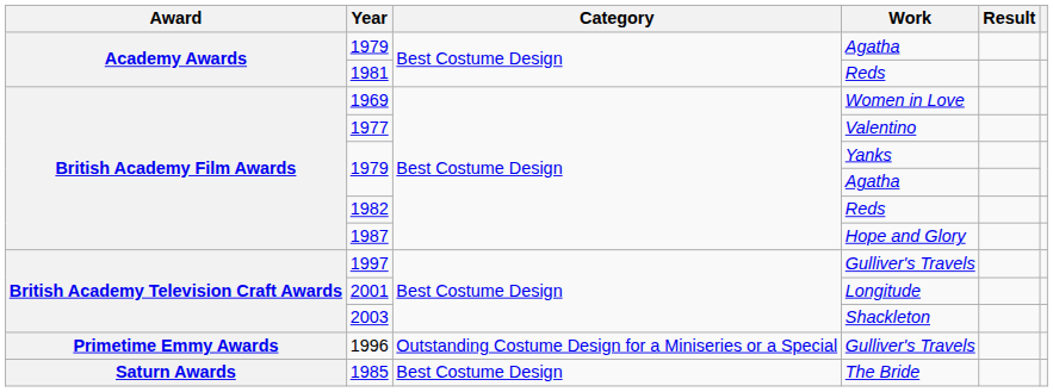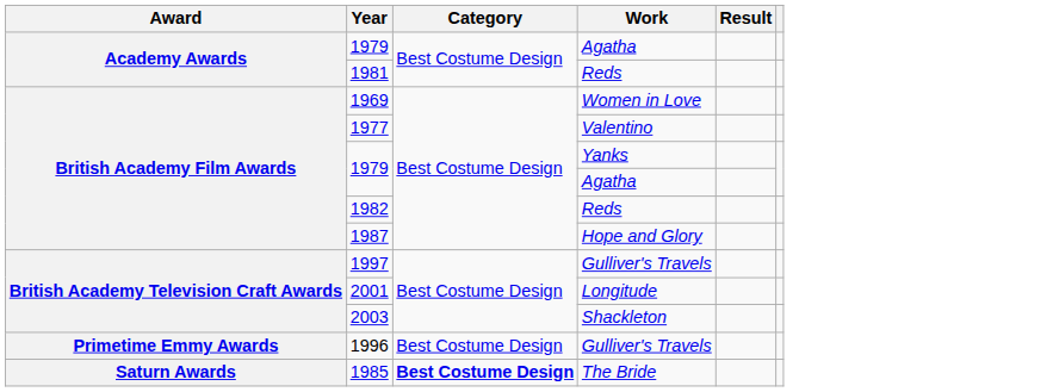1996 | Category: Outstanding Costume Design for a Miniseries or a Special -> Best Costume Design
1985 | Category: normal -> bold
